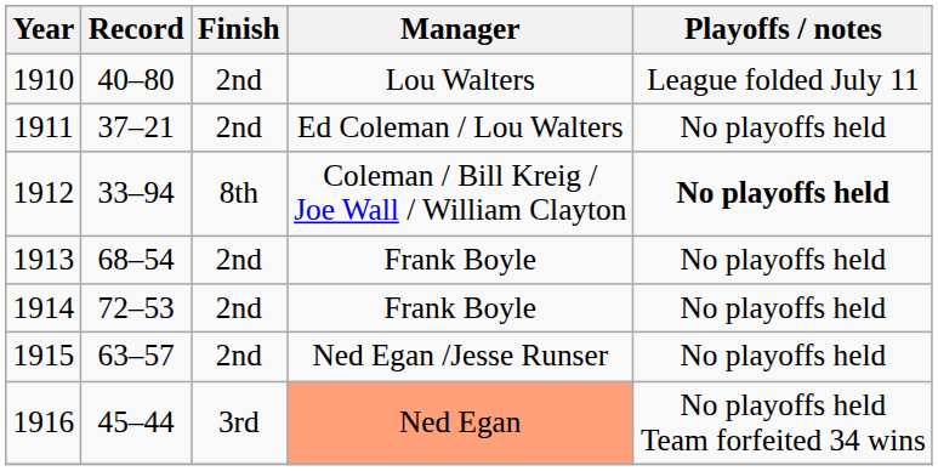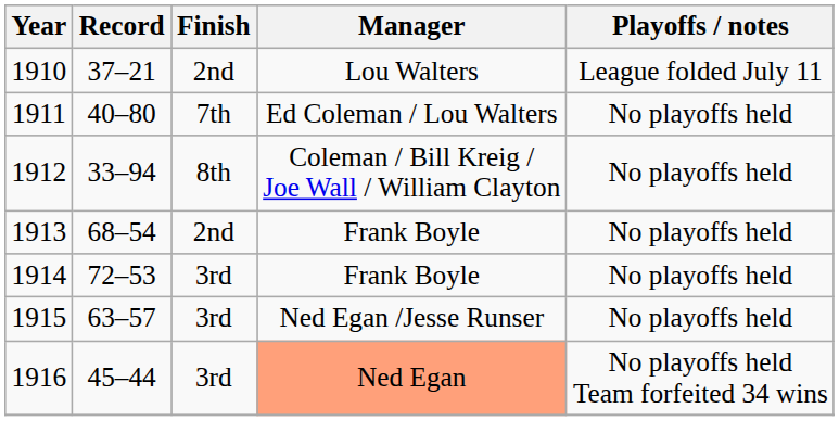1910 | Record: 40–80 -> 37–21
1911 | Record: 37–21 -> 40–80
1911 | Finish: 2nd -> 7th
1912 | Playoffs / notes: bold -> normal
1914 | Finish: 2nd -> 3rd
1915 | Finish: 2nd -> 3rd
